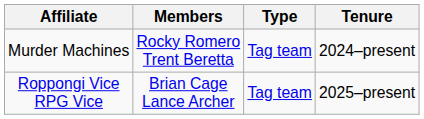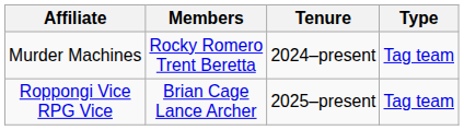columns swapped: Tenure <-> Type
